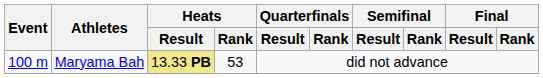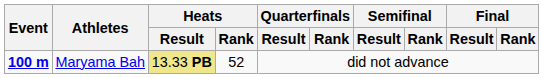Maryama Bah | Event: normal -> bold
Maryama Bah | Heats / Rank: 53 -> 52
